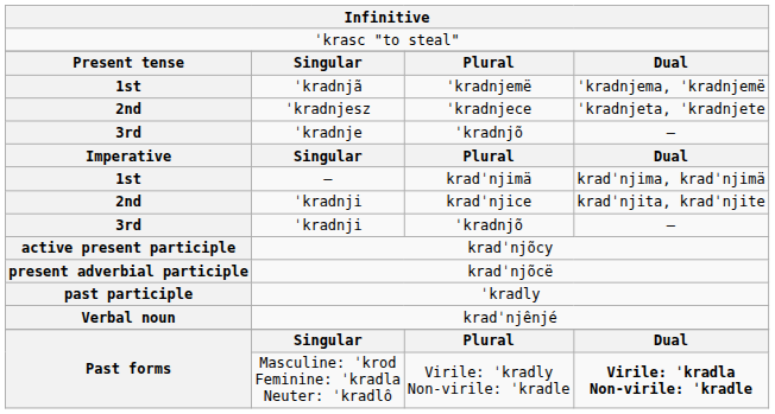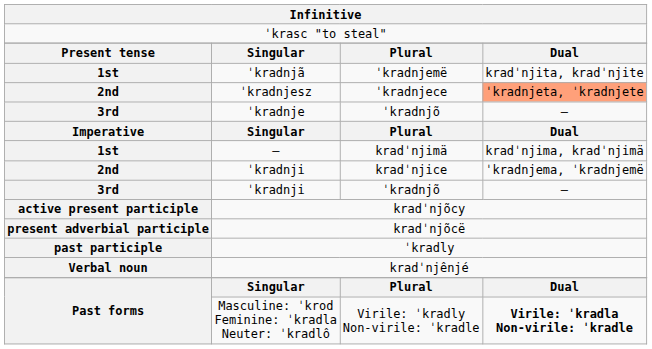ˈkradnjã | column 4: ˈkradnjema, ˈkradnjemë -> kradˈnjita, kradˈnjite
ˈkradnjesz | column 4: no background -> lightsalmon background
ˈkradnji / kradˈnjice | column 4: kradˈnjita, kradˈnjite -> ˈkradnjema, ˈkradnjemë
